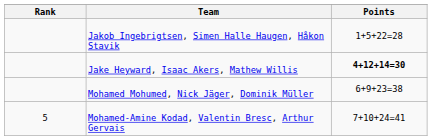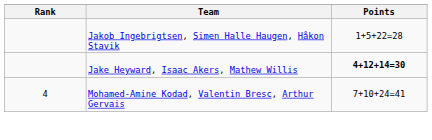- row: Mohamed Mohumed, Nick Jäger, Dominik Müller | 6+9+23=38
Mohamed-Amine Kodad, Valentin Bresc, Arthur Gervais | Rank: 5 -> 4
